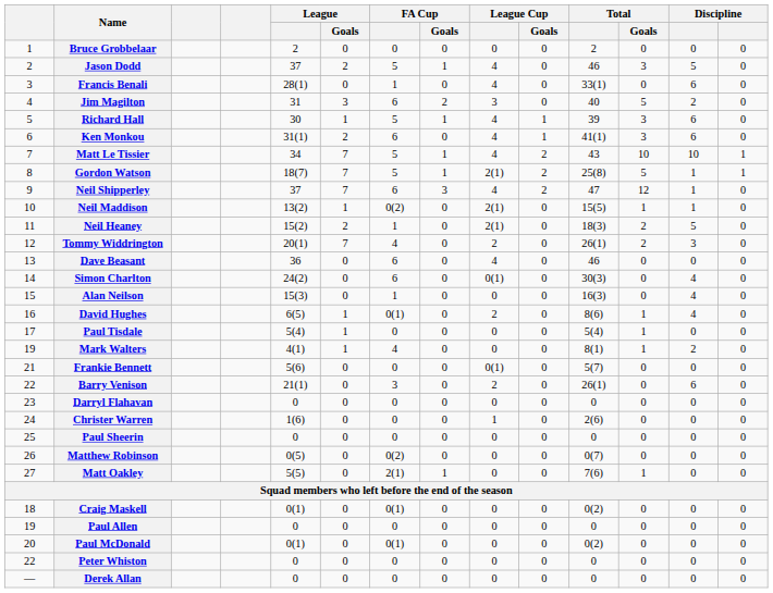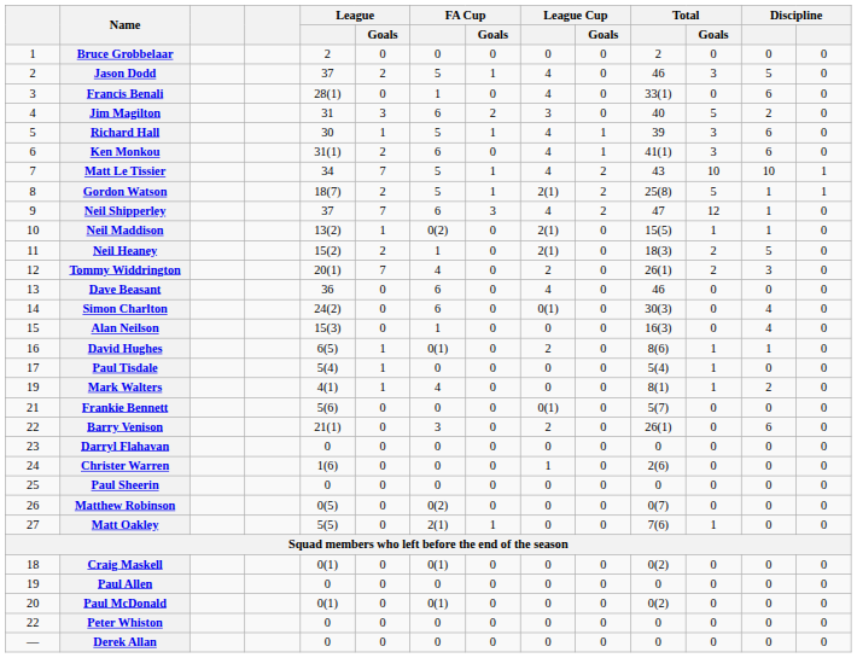Gordon Watson | League / Goals: 7 -> 2
David Hughes | column 13: 4 -> 1
